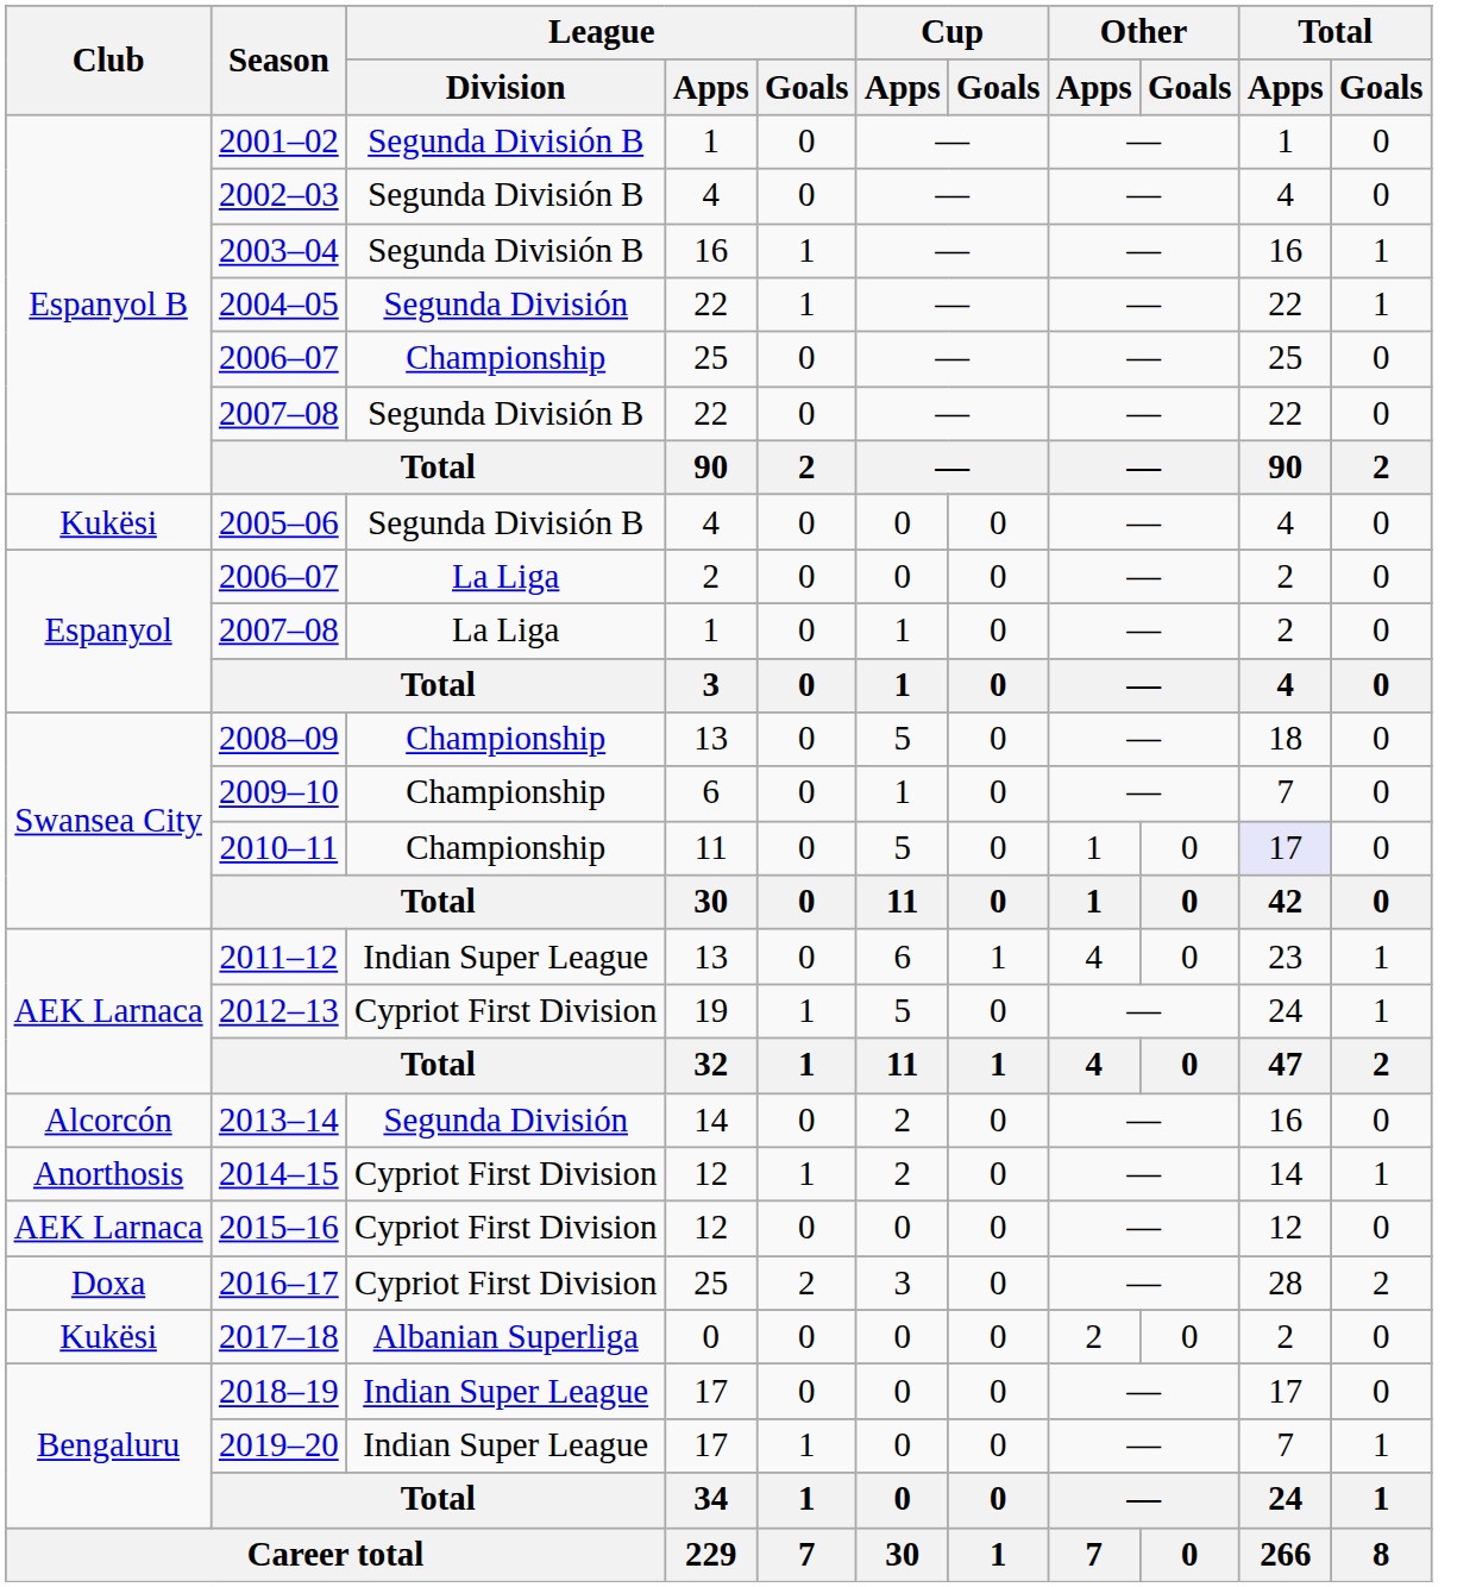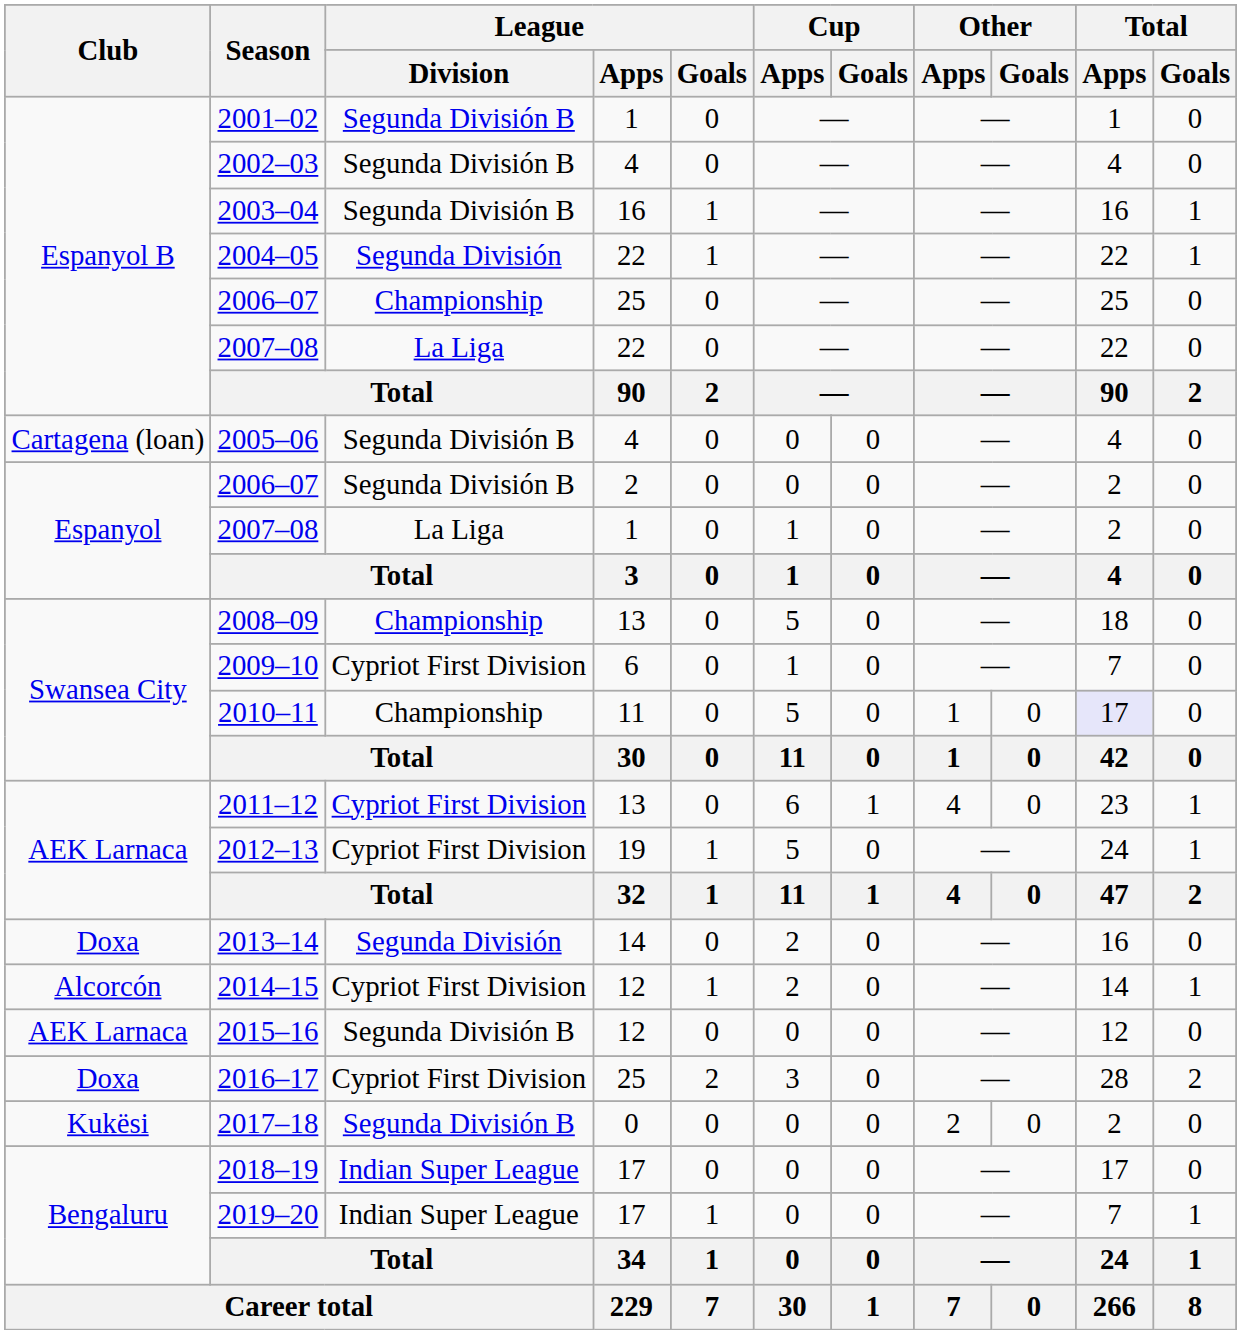2007–08 / 22 | League / Division: Segunda División B -> La Liga
2005–06 | Club: Kukësi -> Cartagena (loan)
2006–07 / 2 | League / Division: La Liga -> Segunda División B
2009–10 | League / Division: Championship -> Cypriot First Division
2011–12 | League / Division: Indian Super League -> Cypriot First Division
2013–14 | Club: Alcorcón -> Doxa
2014–15 | Club: Anorthosis -> Alcorcón
2015–16 | League / Division: Cypriot First Division -> Segunda División B
2017–18 | League / Division: Albanian Superliga -> Segunda División B
